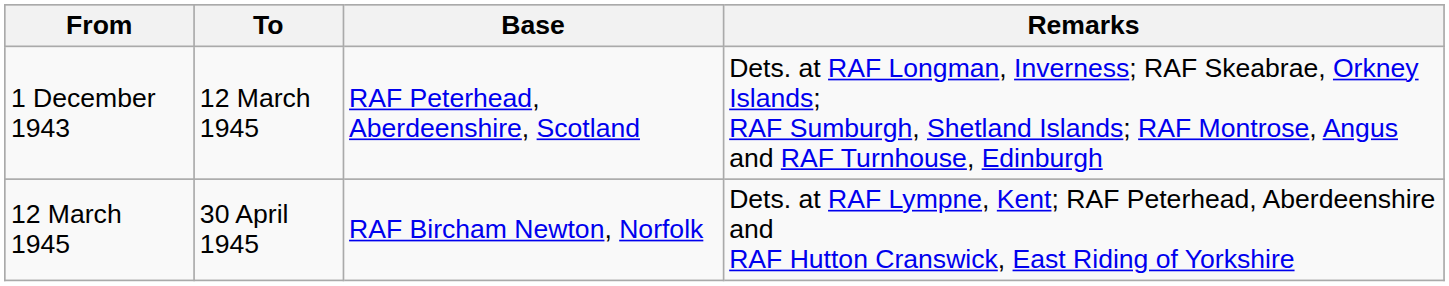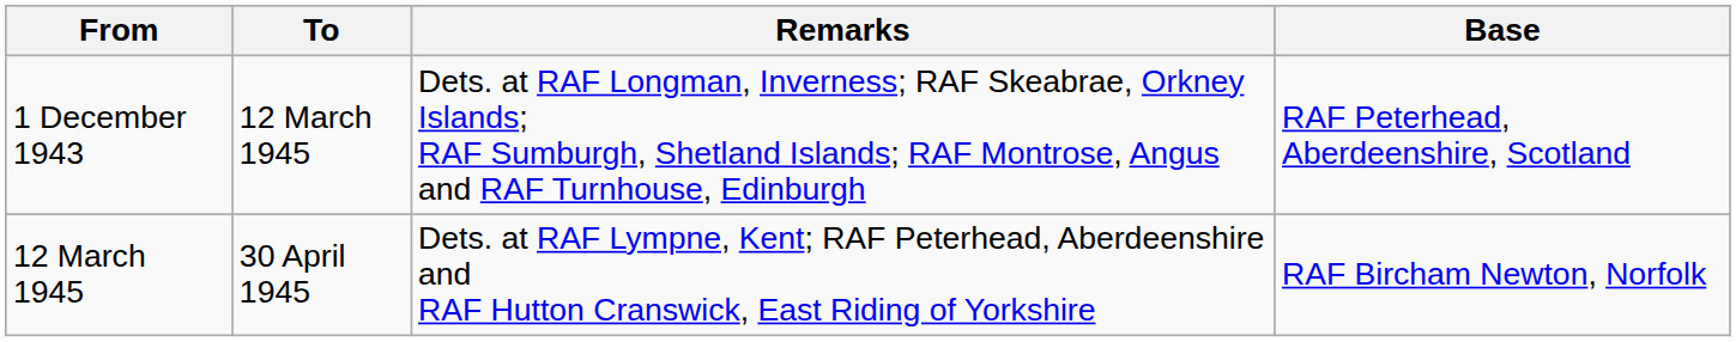columns swapped: Base <-> Remarks
